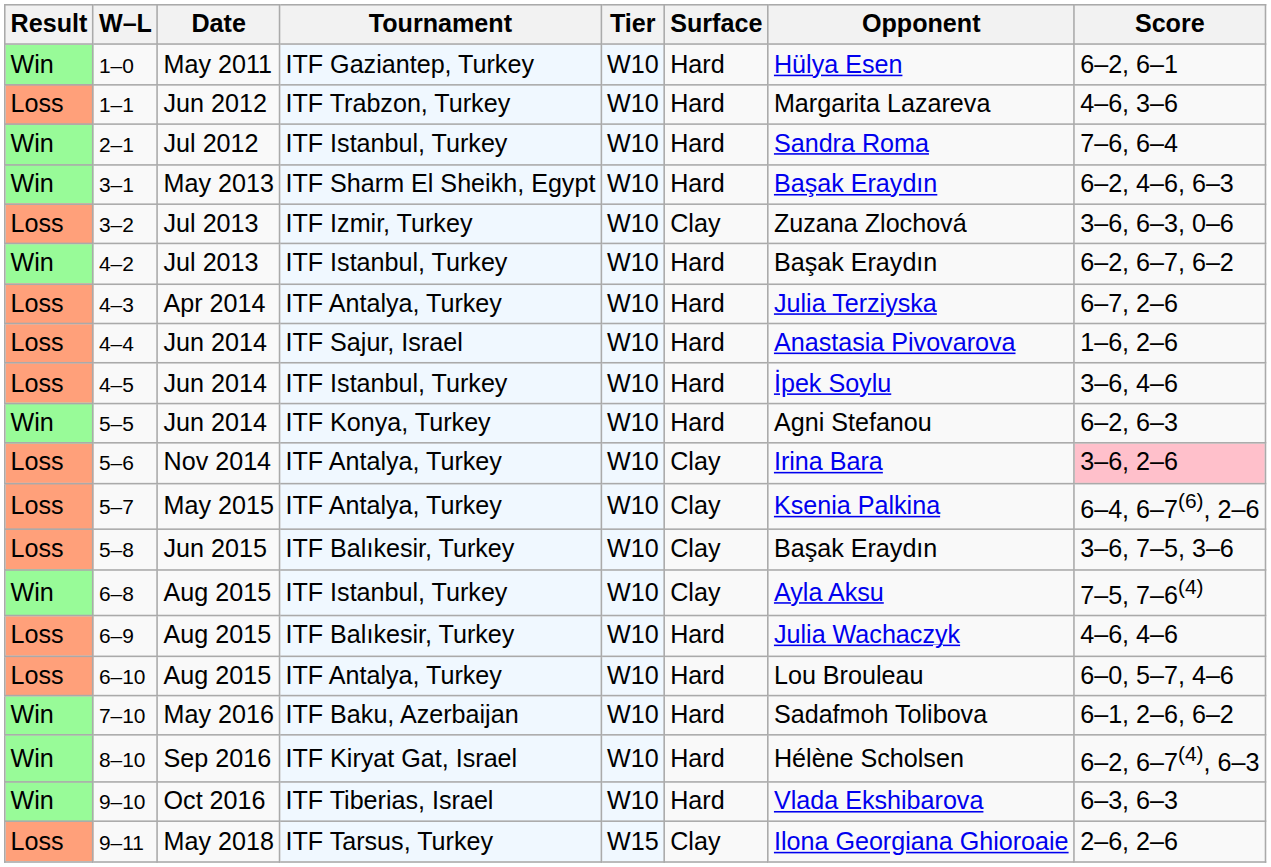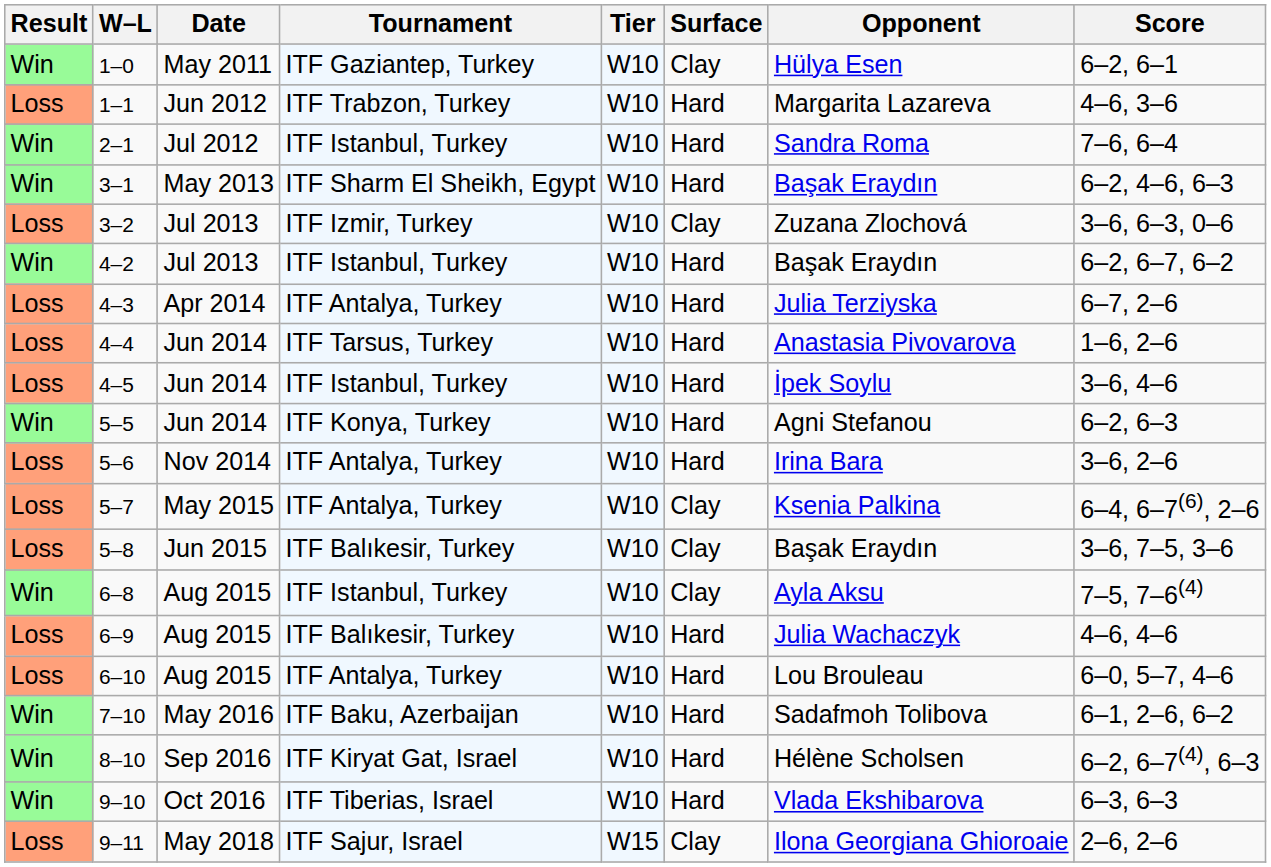1–0 | Surface: Hard -> Clay
4–4 | Tournament: ITF Sajur, Israel -> ITF Tarsus, Turkey
5–6 | Surface: Clay -> Hard
5–6 | Score: pink background -> no background
9–11 | Tournament: ITF Tarsus, Turkey -> ITF Sajur, Israel
